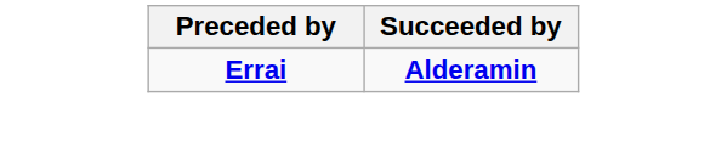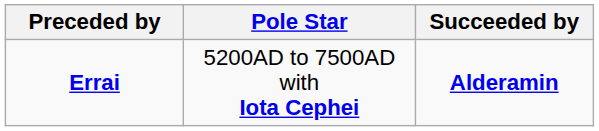+ column: Pole Star | 5200AD to 7500AD with Iota Cephei
